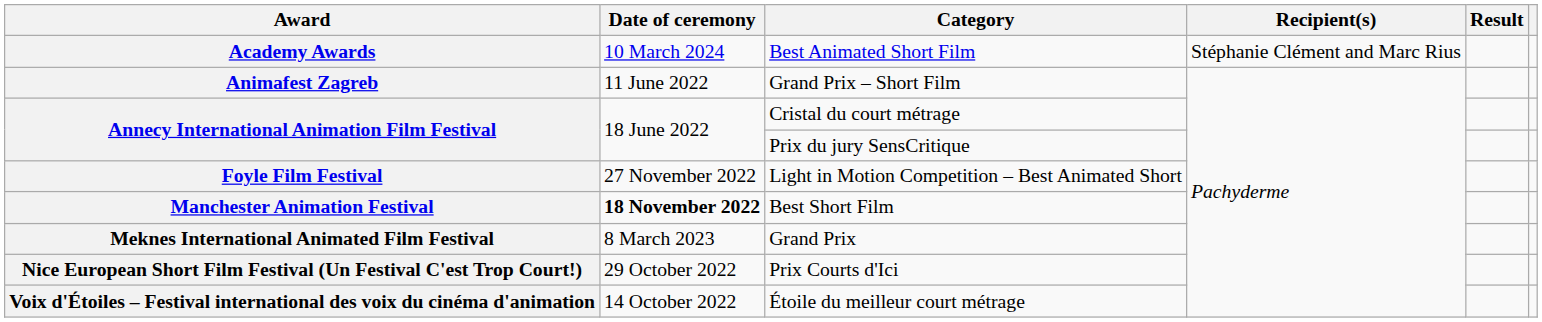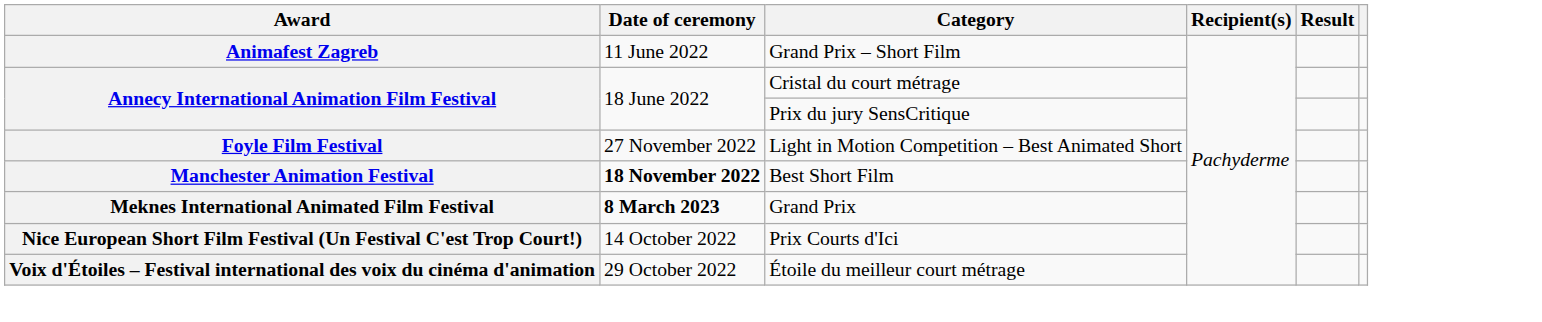- row: Academy Awards | 10 March 2024 | Best Animated Short Film | Stéphanie Clément and Marc Rius
Grand Prix | Date of ceremony: normal -> bold
Prix Courts d'Ici | Date of ceremony: 29 October 2022 -> 14 October 2022
Étoile du meilleur court métrage | Date of ceremony: 14 October 2022 -> 29 October 2022
